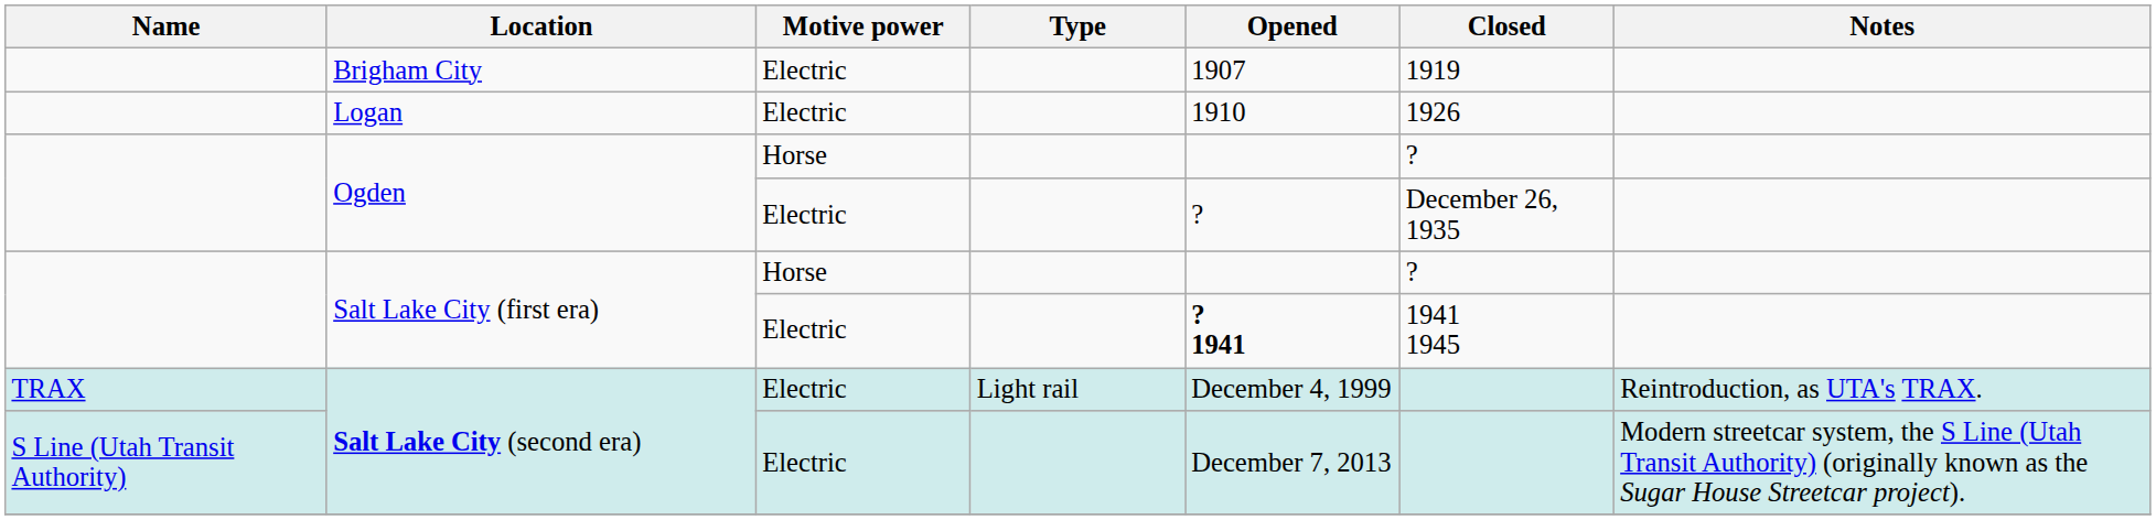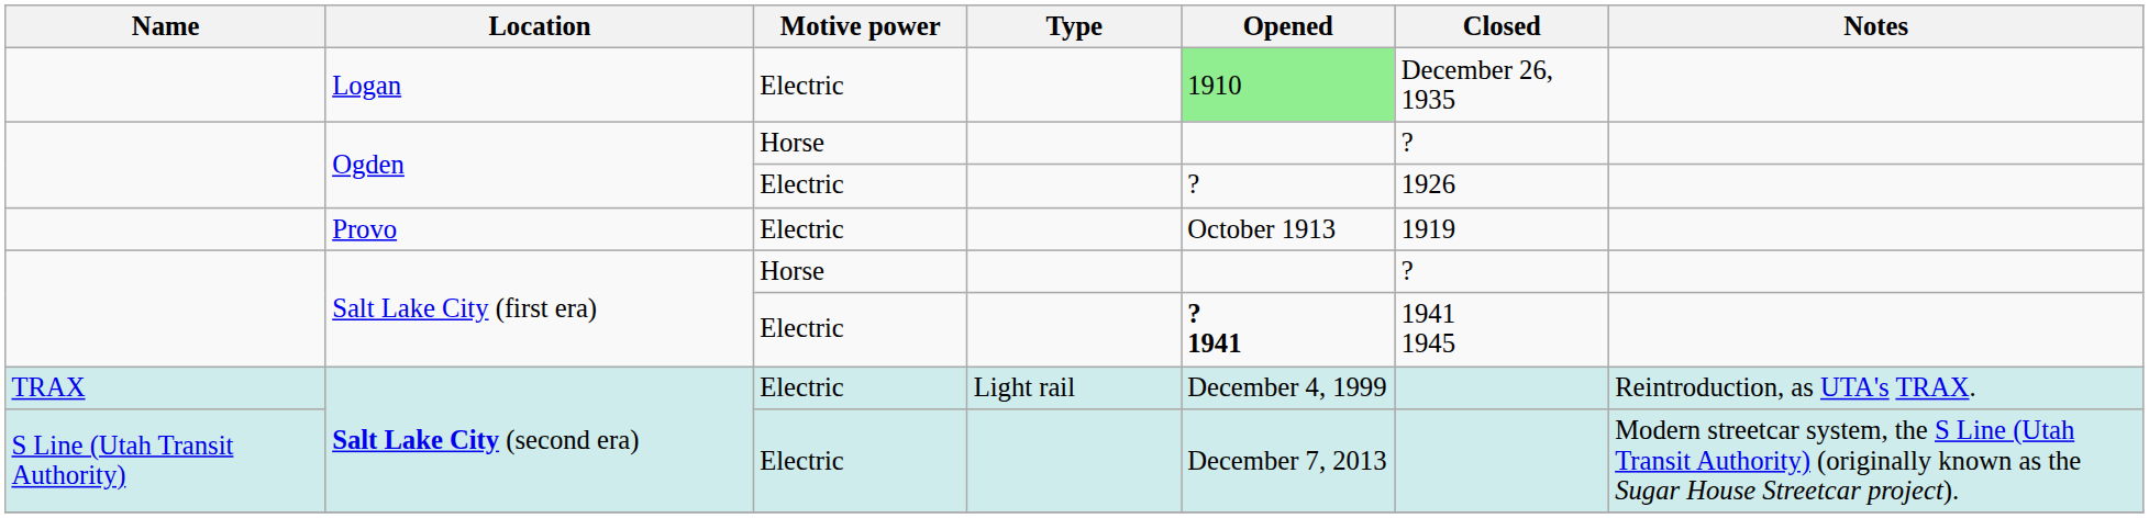- row: Brigham City | Electric | 1907 | 1919
Logan | Opened: no background -> lightgreen background
Logan | Closed: 1926 -> December 26, 1935
Ogden / Electric | Closed: December 26, 1935 -> 1926
+ row: Provo | Electric | October 1913 | 1919
